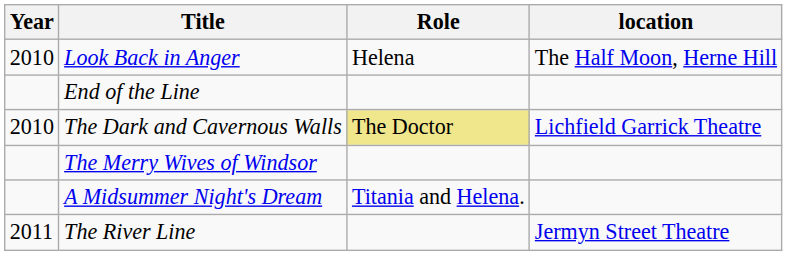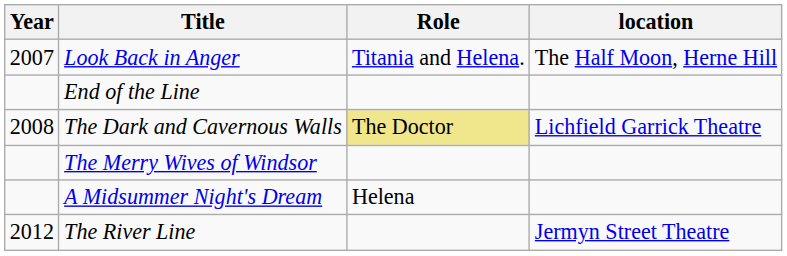Look Back in Anger | Year: 2010 -> 2007
Look Back in Anger | Role: Helena -> Titania and Helena.
The Dark and Cavernous Walls | Year: 2010 -> 2008
A Midsummer Night's Dream | Role: Titania and Helena. -> Helena
The River Line | Year: 2011 -> 2012
